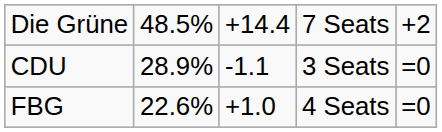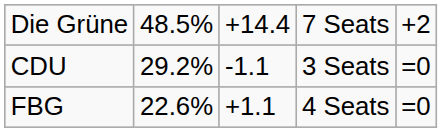CDU | column 2: 28.9% -> 29.2%
FBG | column 3: +1.0 -> +1.1
